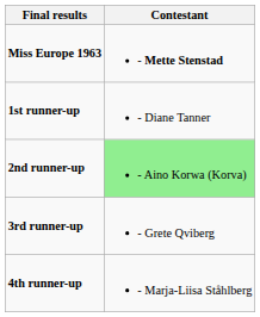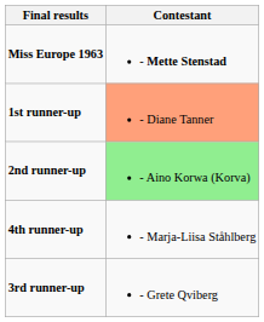1st runner-up | Contestant: no background -> lightsalmon background
rows swapped: 3rd runner-up <-> 4th runner-up
